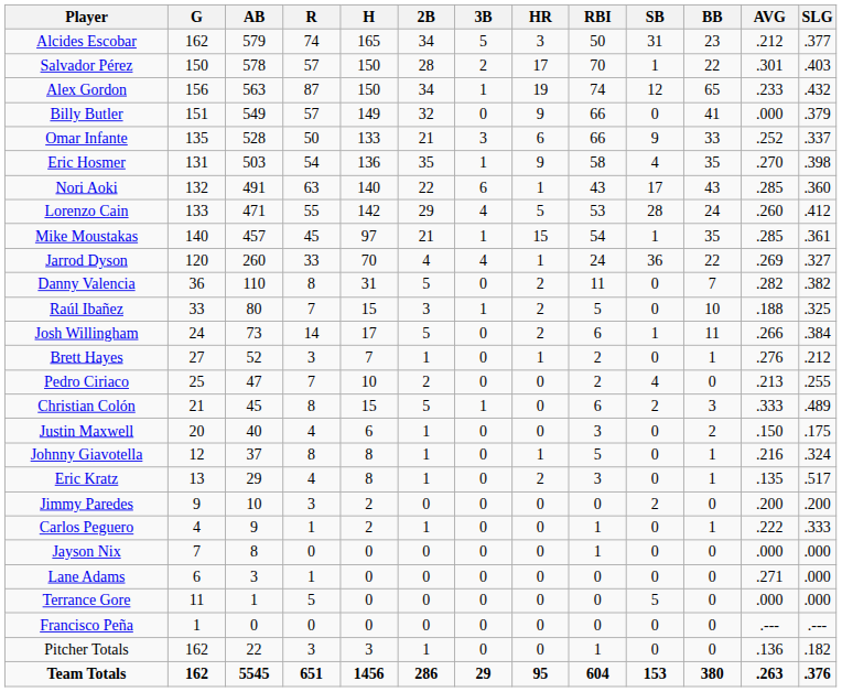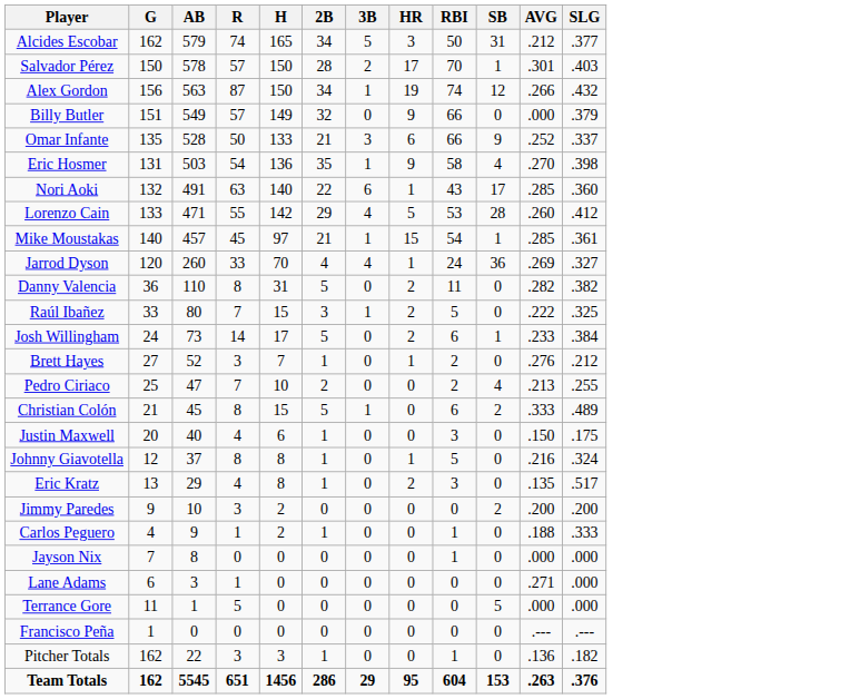- column: BB | 23 | 22 | 65 | 41 | 33 | 35 | 43 | 24 | 35 | 22 | 7 | 10 | 11 | 1 | 0 | 3 | 2 | 1 | 1 | 0 | 1 | 0 | 0 | 0 | 0 | 0 | 380
Alex Gordon | AVG: .233 -> .266
Raúl Ibañez | AVG: .188 -> .222
Josh Willingham | AVG: .266 -> .233
Carlos Peguero | AVG: .222 -> .188
